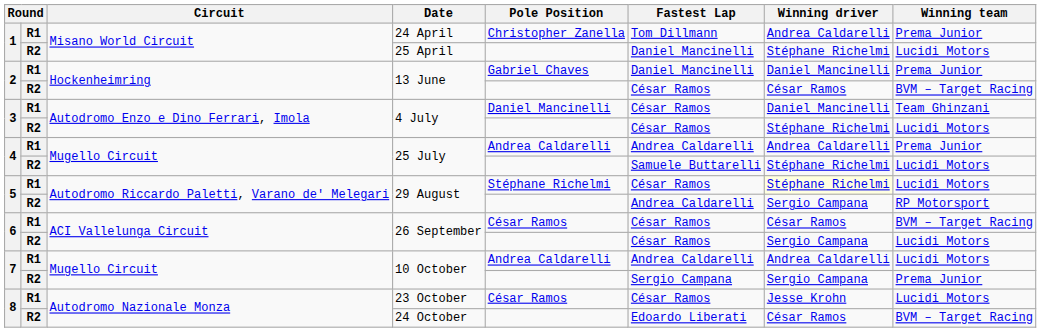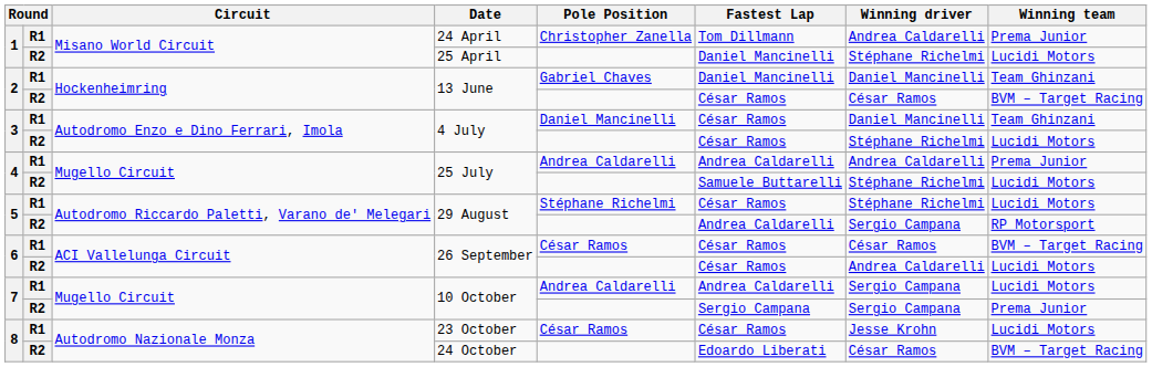R1 / 13 June | Winning team: Prema Junior -> Team Ghinzani
R1 / 29 August | Winning driver: lightyellow background -> no background
R2 / 26 September | Winning driver: Sergio Campana -> Andrea Caldarelli
R1 / 10 October | Winning driver: Andrea Caldarelli -> Sergio Campana
